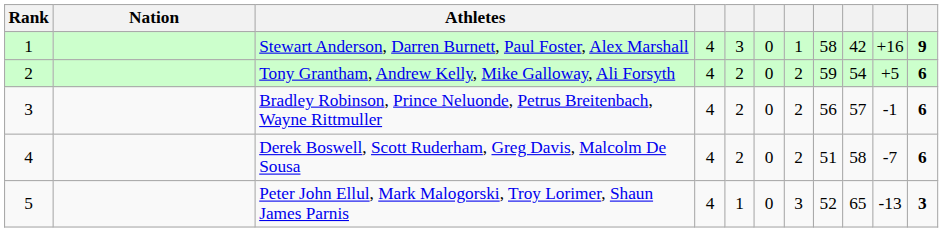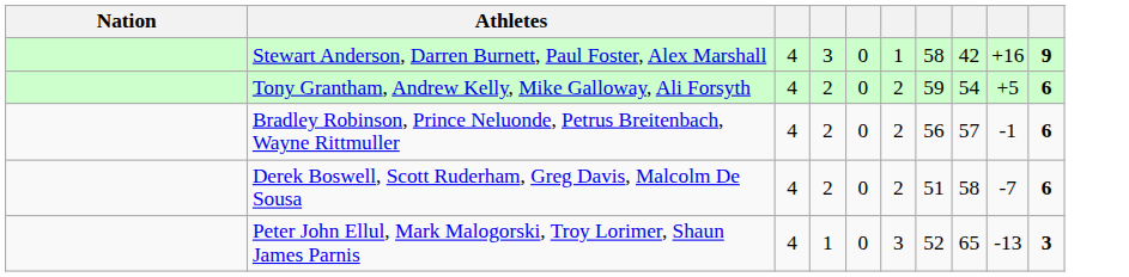- column: Rank | 1 | 2 | 3 | 4 | 5
